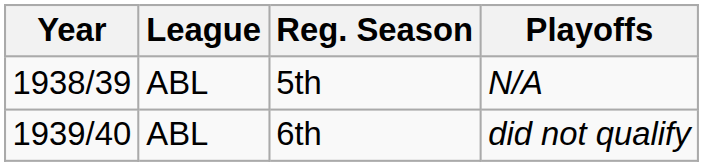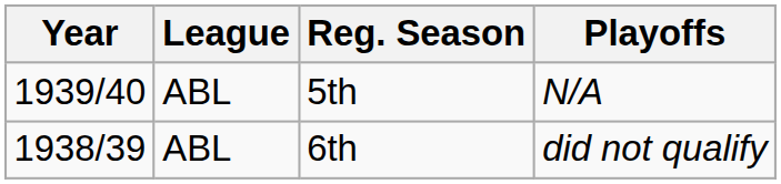5th | Year: 1938/39 -> 1939/40
6th | Year: 1939/40 -> 1938/39
